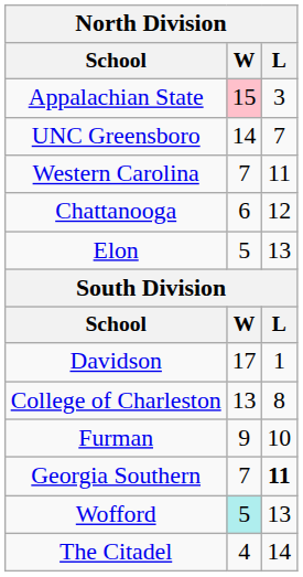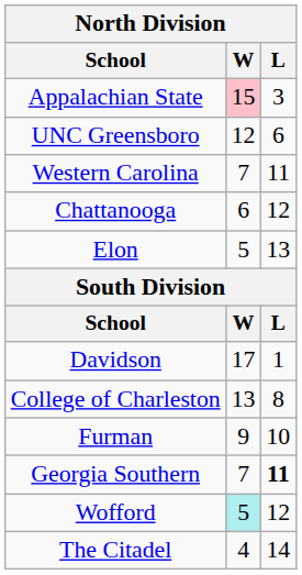UNC Greensboro | W: 14 -> 12
UNC Greensboro | L: 7 -> 6
Wofford | L: 13 -> 12
